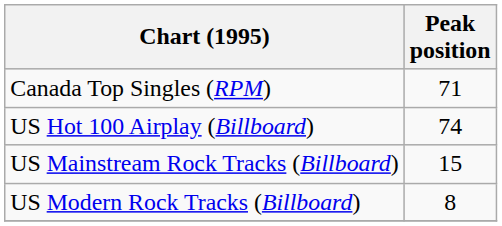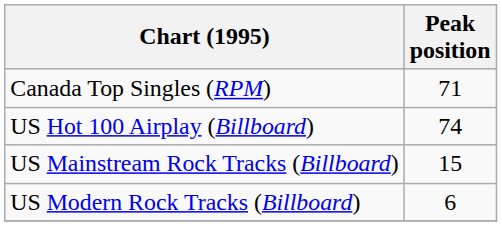US Modern Rock Tracks (Billboard) | Peak position: 8 -> 6
